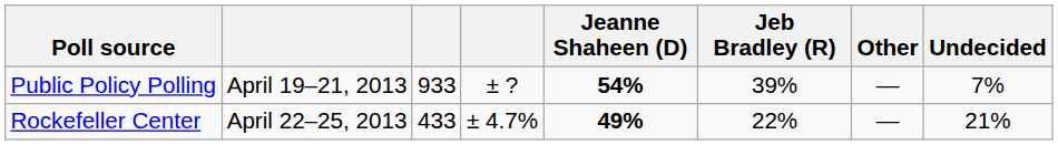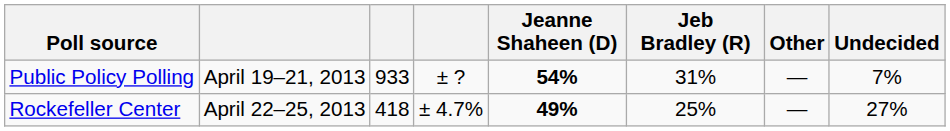Public Policy Polling | Jeb Bradley (R): 39% -> 31%
Rockefeller Center | column 3: 433 -> 418
Rockefeller Center | Jeb Bradley (R): 22% -> 25%
Rockefeller Center | Undecided: 21% -> 27%
